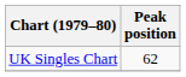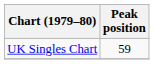UK Singles Chart | Peak position: 62 -> 59
